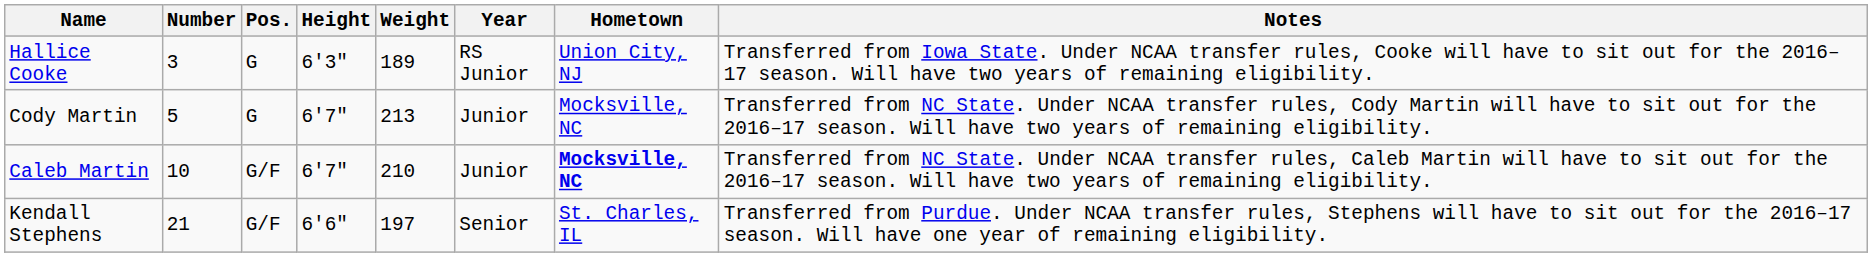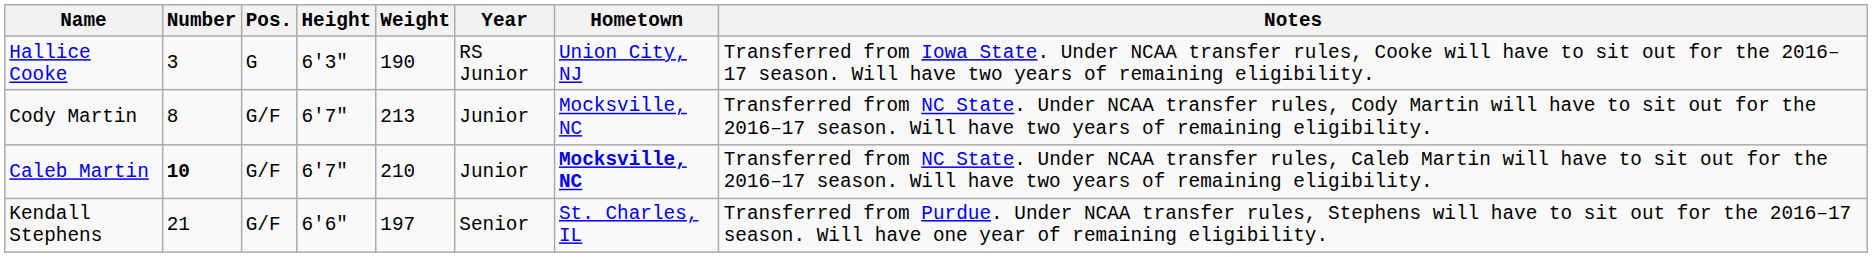Hallice Cooke | Weight: 189 -> 190
Cody Martin | Number: 5 -> 8
Cody Martin | Pos.: G -> G/F
Caleb Martin | Number: normal -> bold
